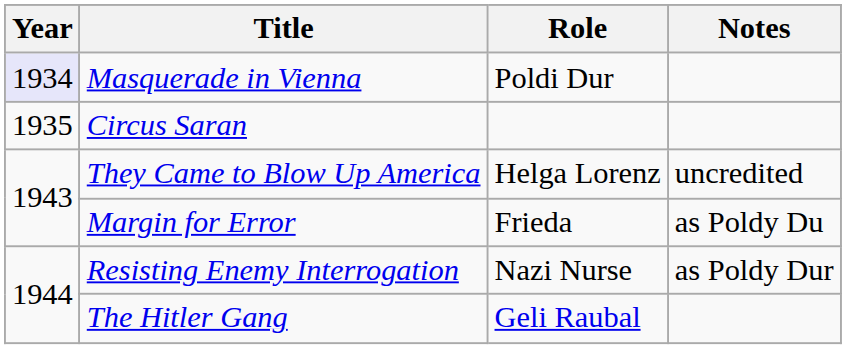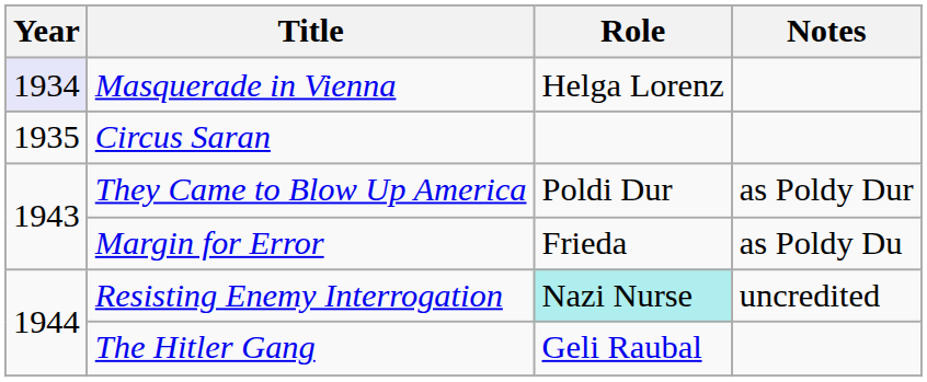Masquerade in Vienna | Role: Poldi Dur -> Helga Lorenz
They Came to Blow Up America | Role: Helga Lorenz -> Poldi Dur
They Came to Blow Up America | Notes: uncredited -> as Poldy Dur
Resisting Enemy Interrogation | Role: no background -> paleturquoise background
Resisting Enemy Interrogation | Notes: as Poldy Dur -> uncredited
